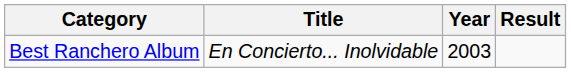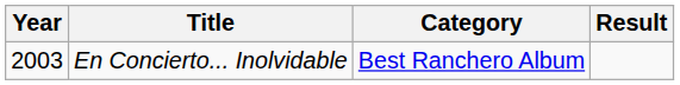columns swapped: Year <-> Category
